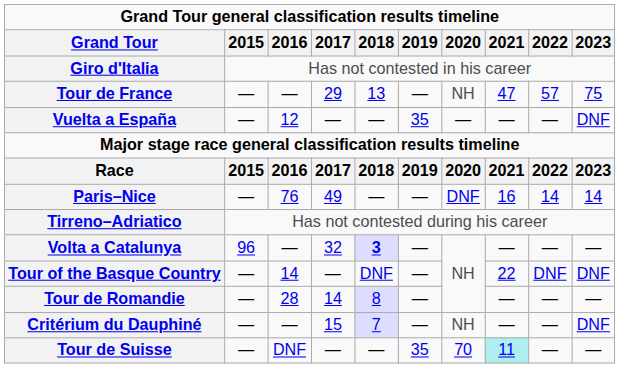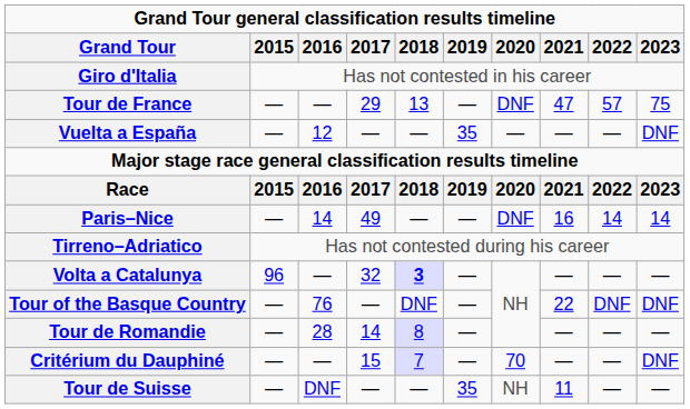Tour de France | 2020: NH -> DNF
Paris–Nice | 2016: 76 -> 14
Tour of the Basque Country | 2016: 14 -> 76
Critérium du Dauphiné | 2020: NH -> 70
Tour de Suisse | 2020: 70 -> NH
Tour de Suisse | 2021: paleturquoise background -> no background
